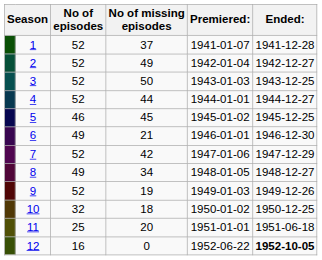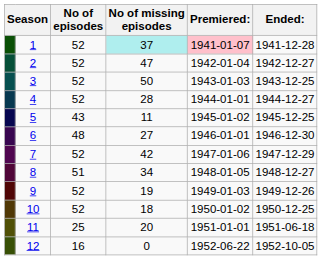1 | No of missing episodes: no background -> paleturquoise background
1 | Premiered:: no background -> pink background
2 | No of missing episodes: 49 -> 47
4 | No of missing episodes: 44 -> 28
5 | No of episodes: 46 -> 43
5 | No of missing episodes: 45 -> 11
6 | No of episodes: 49 -> 48
6 | No of missing episodes: 21 -> 27
8 | No of episodes: 49 -> 51
10 | No of episodes: 32 -> 52
12 | Ended:: bold -> normal
